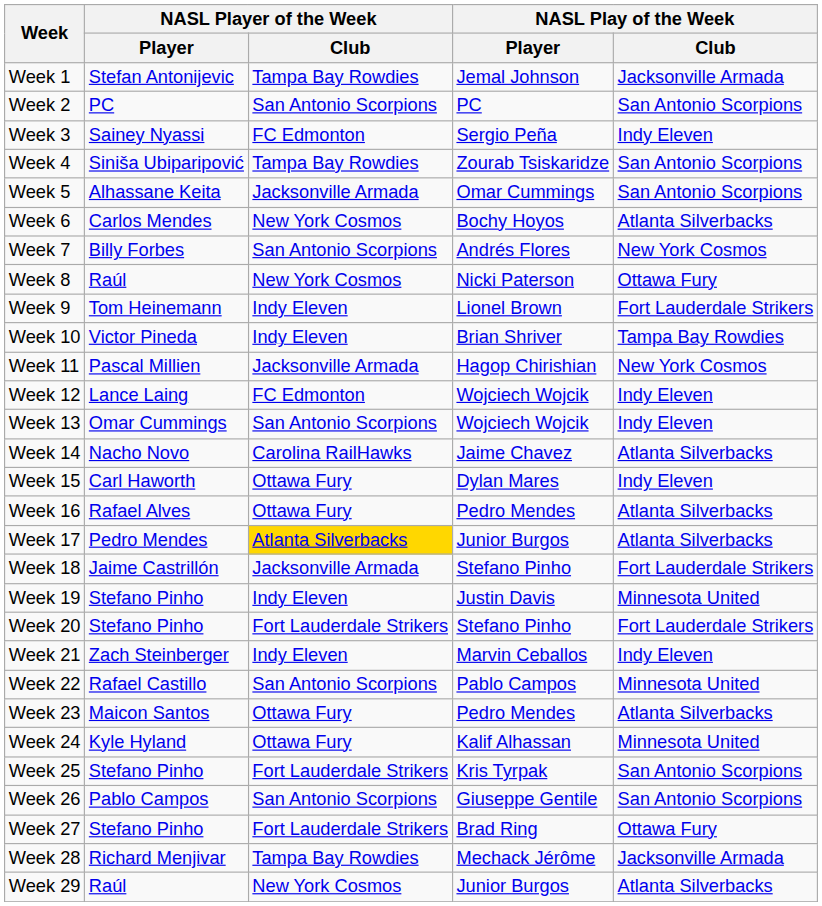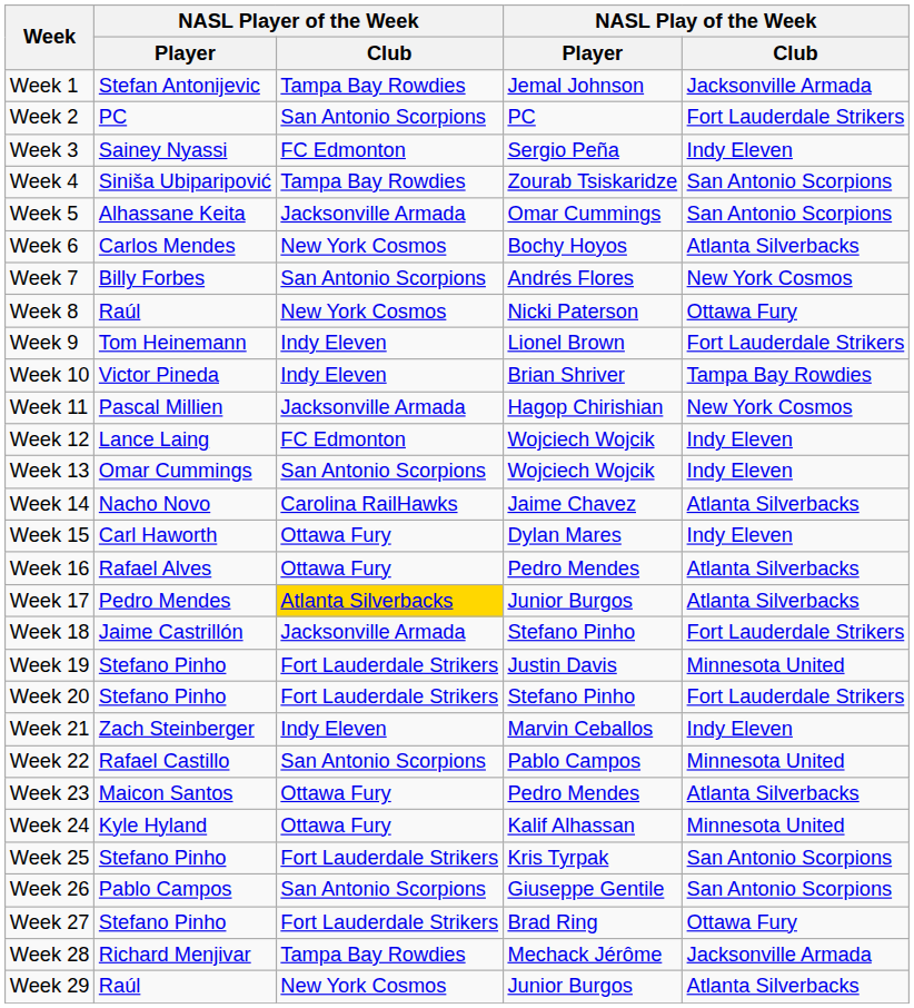Week 2 | NASL Play of the Week / Club: San Antonio Scorpions -> Fort Lauderdale Strikers
Week 19 | NASL Player of the Week / Club: Indy Eleven -> Fort Lauderdale Strikers
